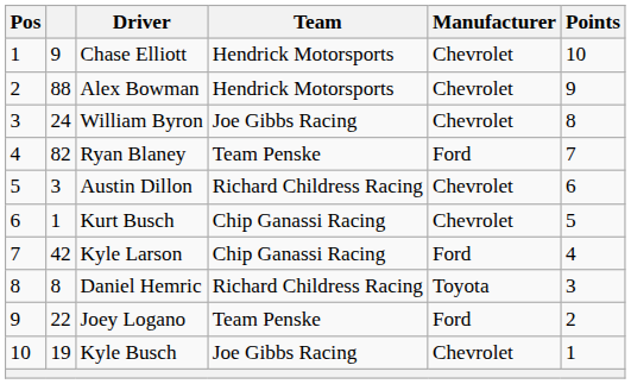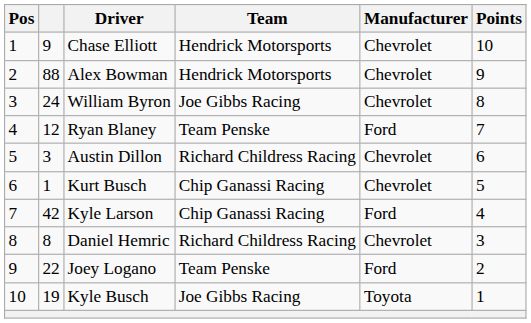Ryan Blaney | column 2: 82 -> 12
Daniel Hemric | Manufacturer: Toyota -> Chevrolet
Kyle Busch | Manufacturer: Chevrolet -> Toyota
